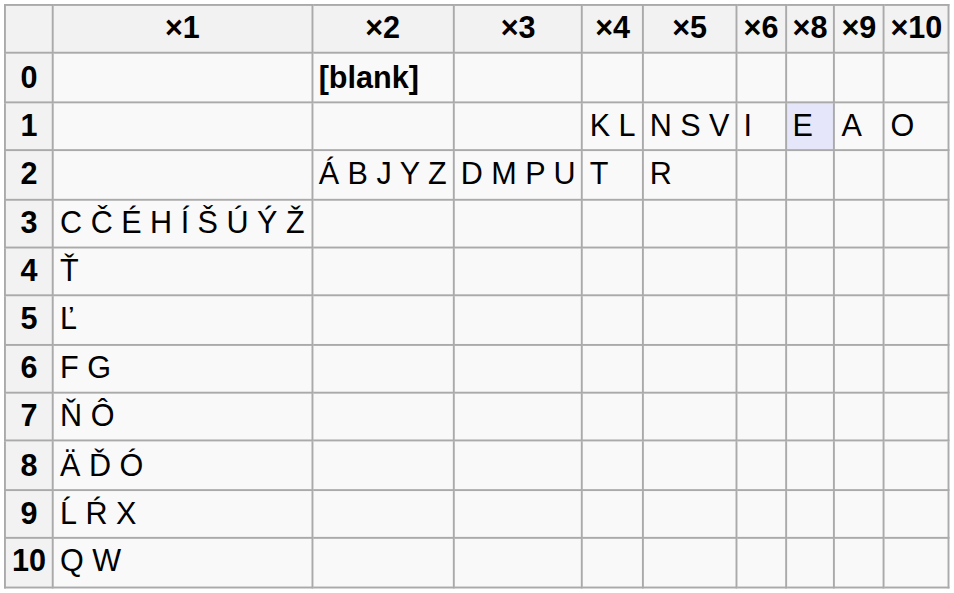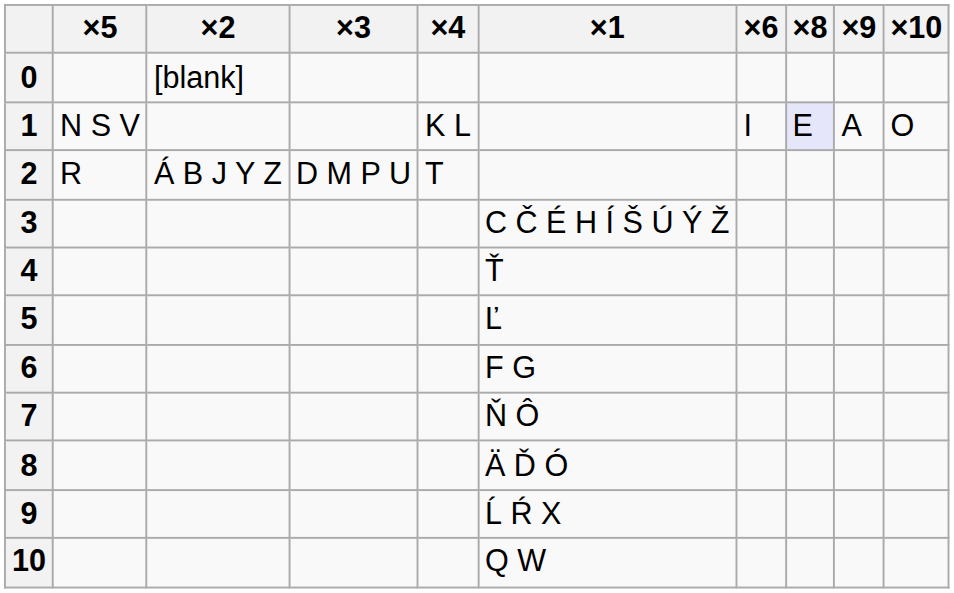columns swapped: ×1 <-> ×5
0 | ×2: bold -> normal
